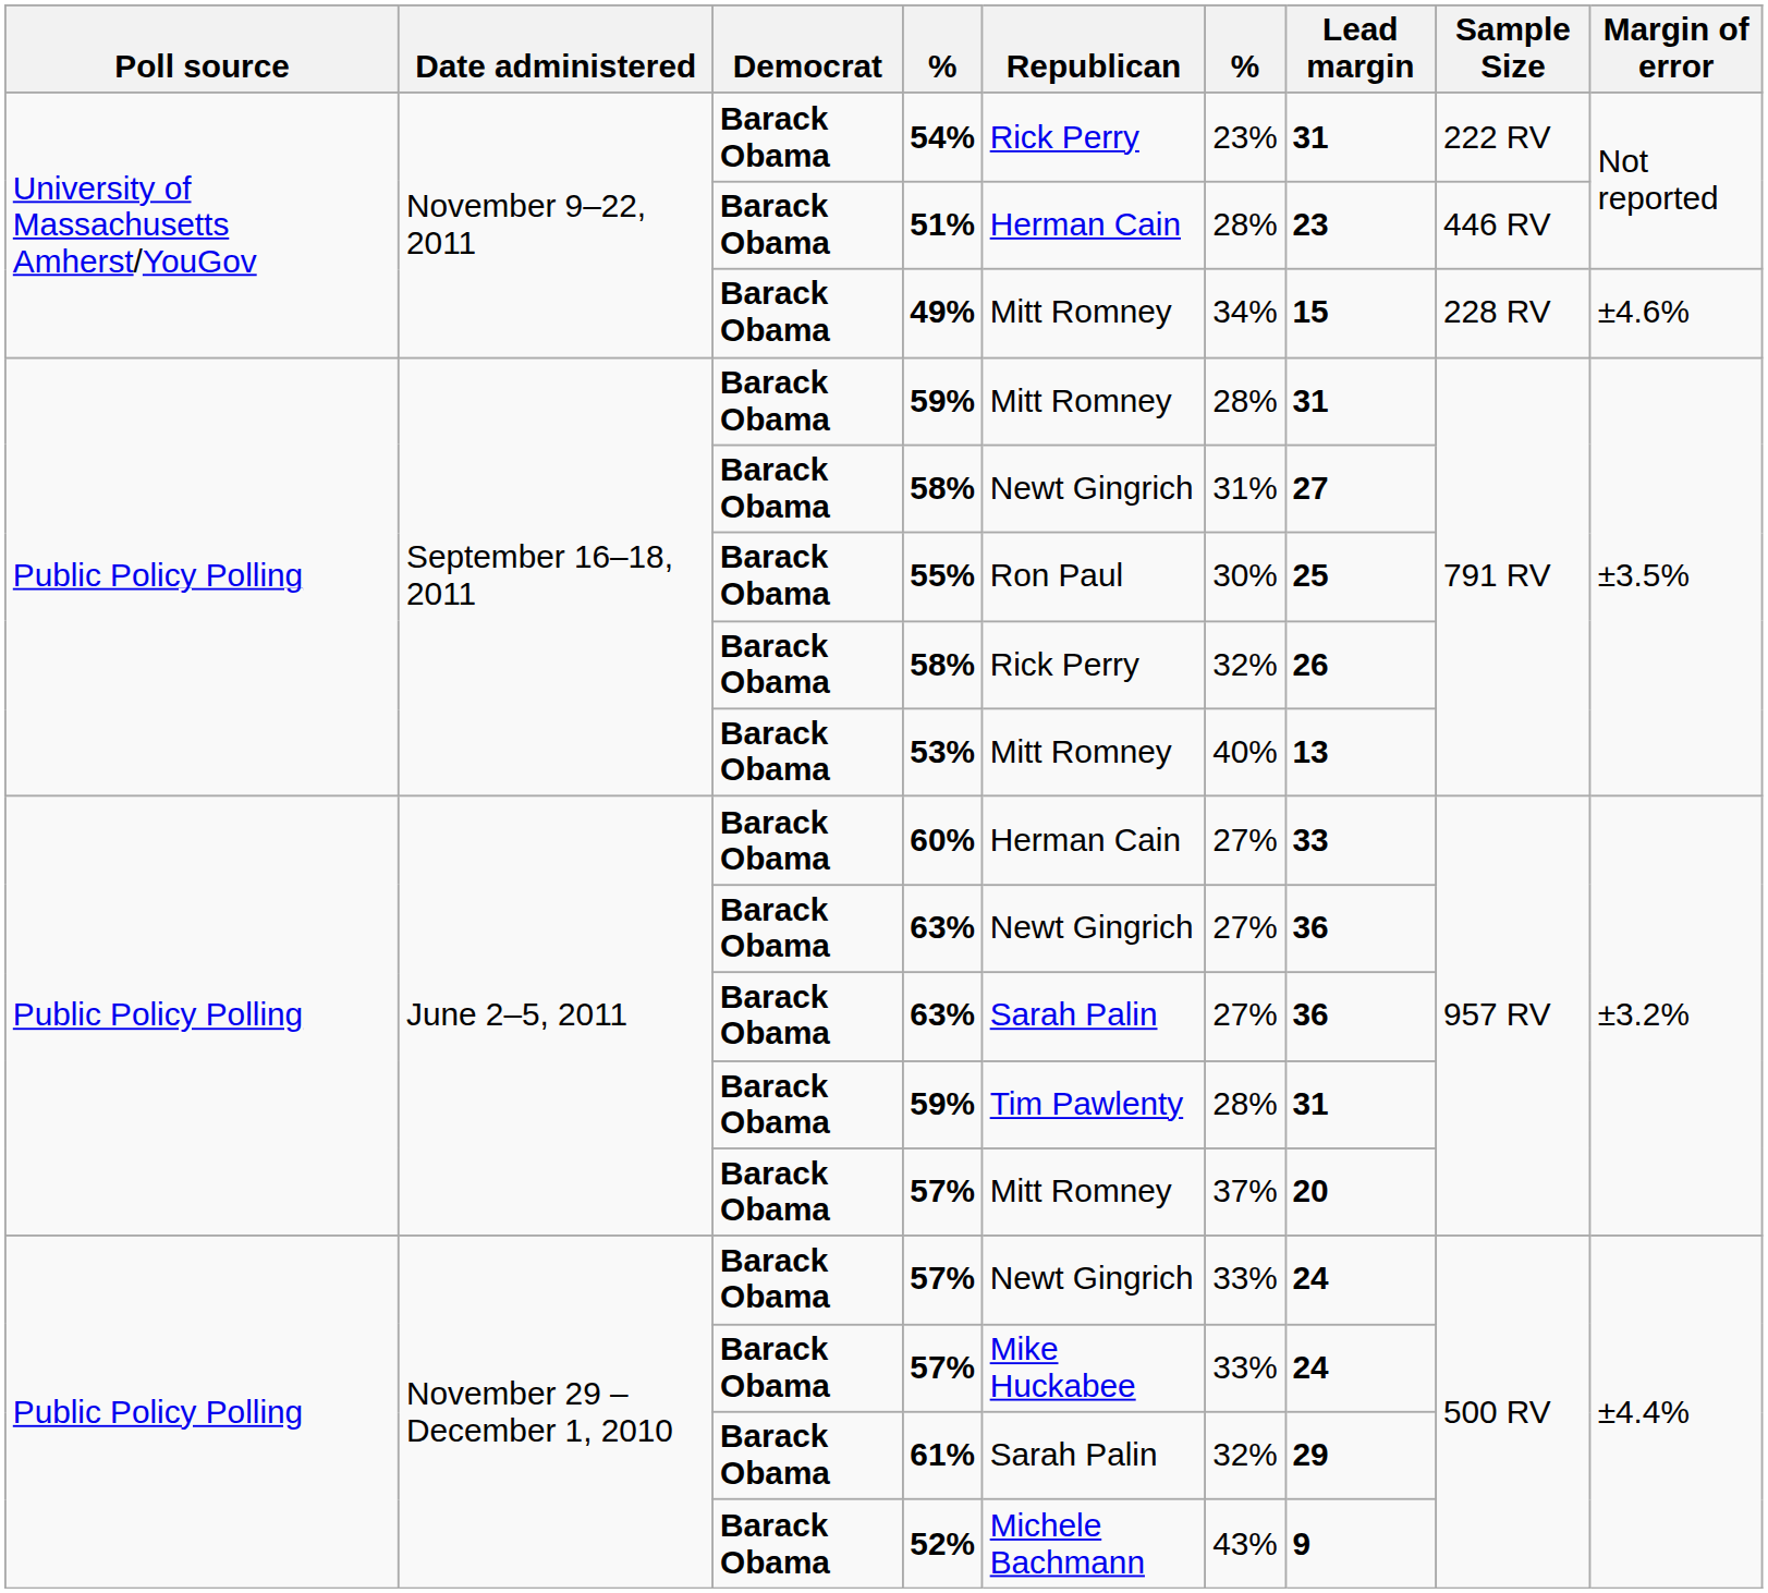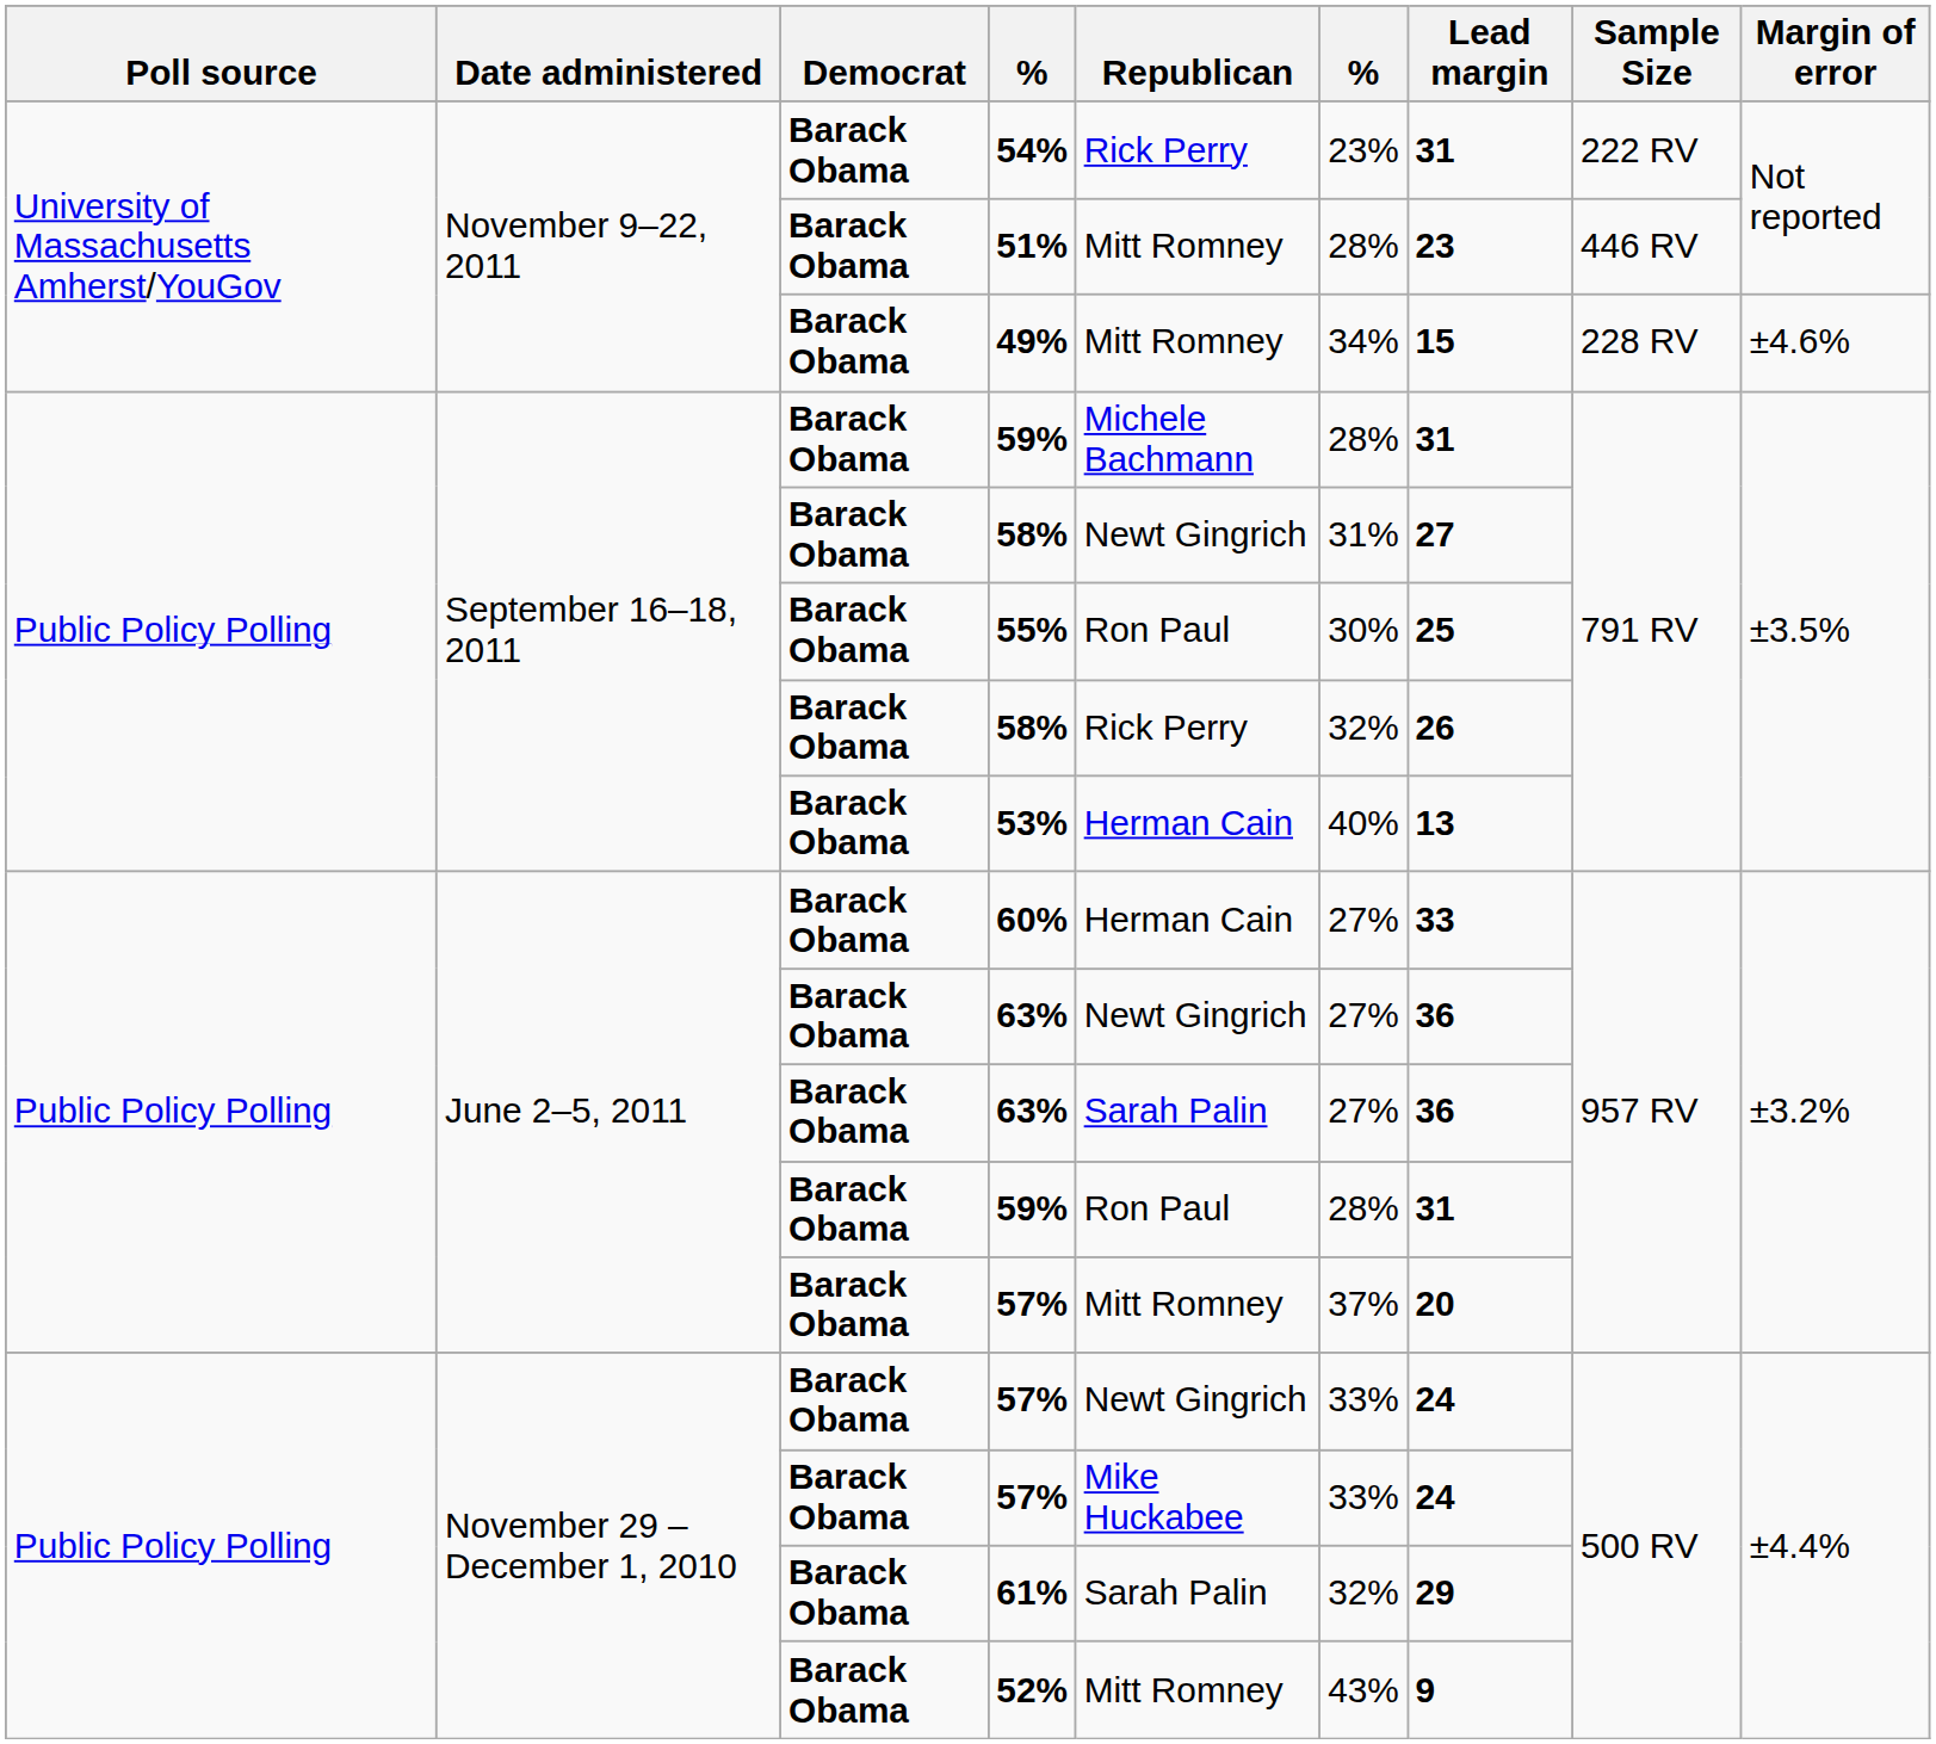51% | Republican: Herman Cain -> Mitt Romney
September 16–18, 2011 / 59% | Republican: Mitt Romney -> Michele Bachmann
53% | Republican: Mitt Romney -> Herman Cain
June 2–5, 2011 / 59% | Republican: Tim Pawlenty -> Ron Paul
52% | Republican: Michele Bachmann -> Mitt Romney
